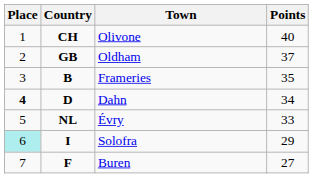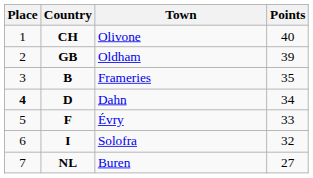Oldham | Points: 37 -> 39
Évry | Country: NL -> F
Solofra | Place: paleturquoise background -> no background
Solofra | Points: 29 -> 32
Buren | Country: F -> NL
